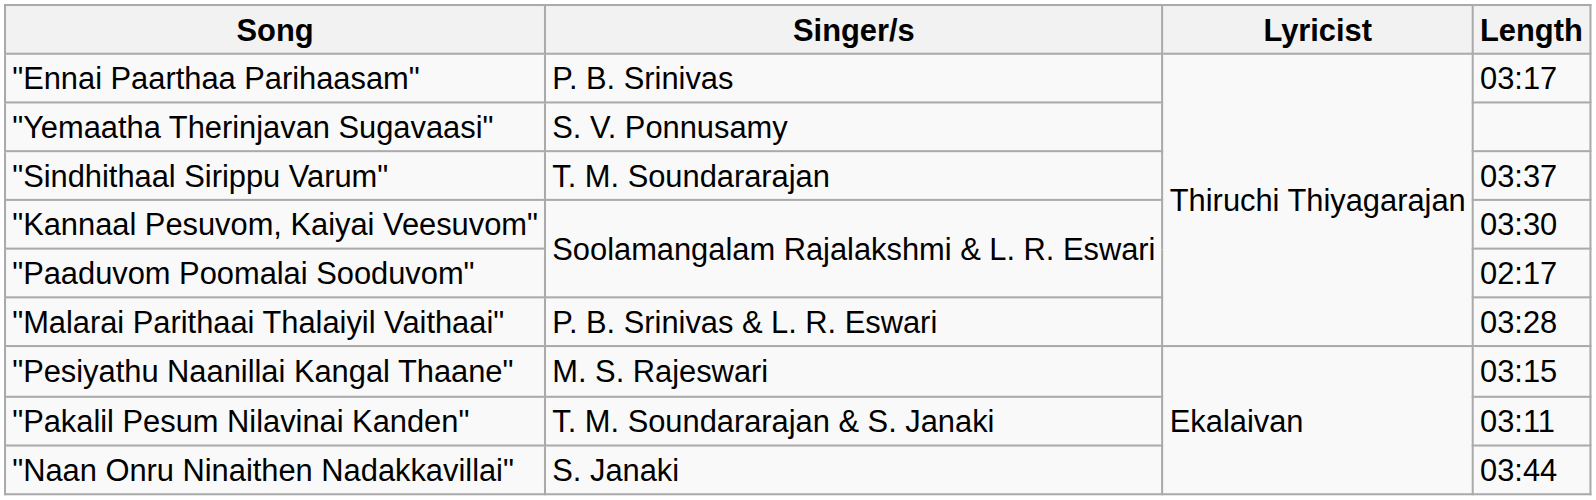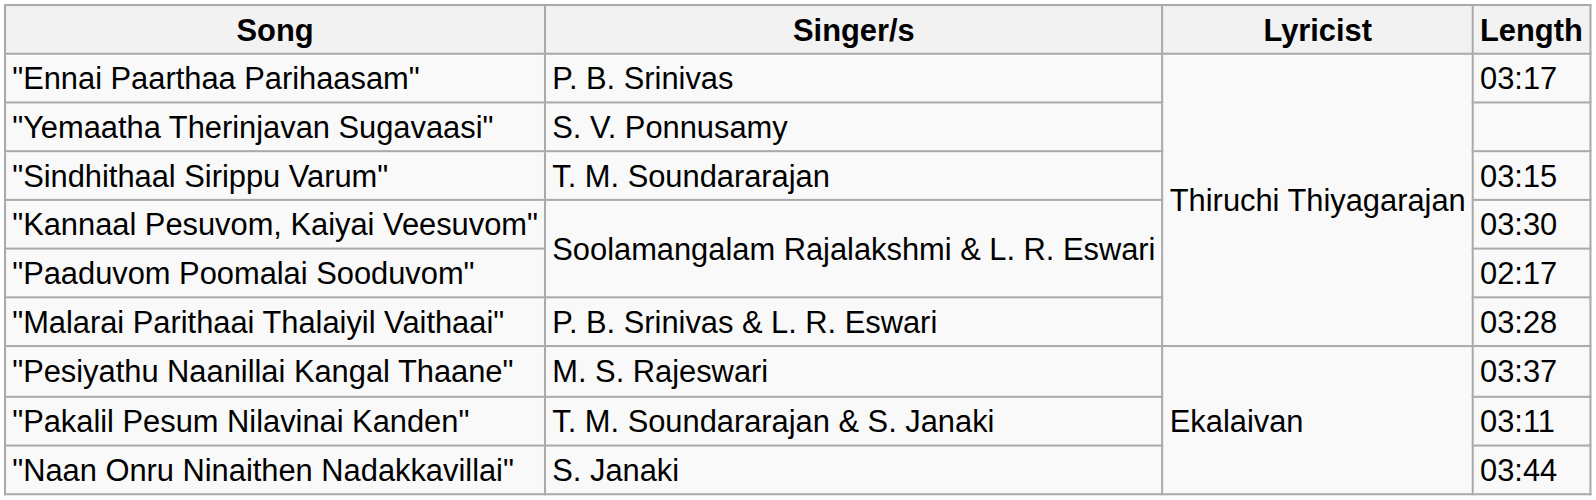"Sindhithaal Sirippu Varum" | Length: 03:37 -> 03:15
"Pesiyathu Naanillai Kangal Thaane" | Length: 03:15 -> 03:37
